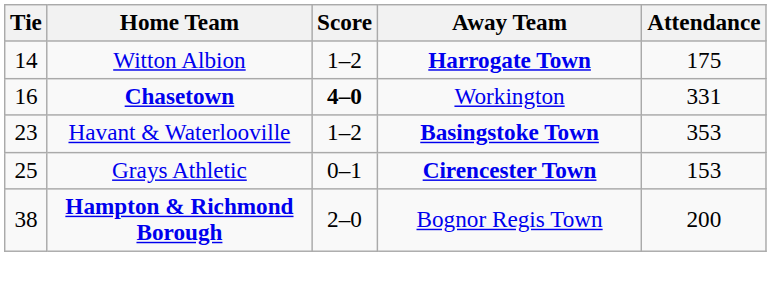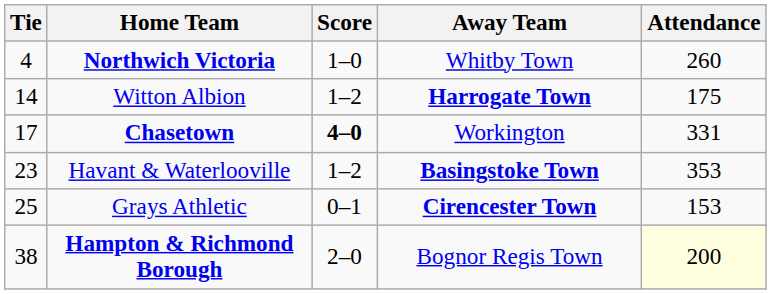+ row: 4 | Northwich Victoria | 1–0 | Whitby Town | 260
Chasetown | Tie: 16 -> 17
Hampton & Richmond Borough | Attendance: no background -> lightyellow background
